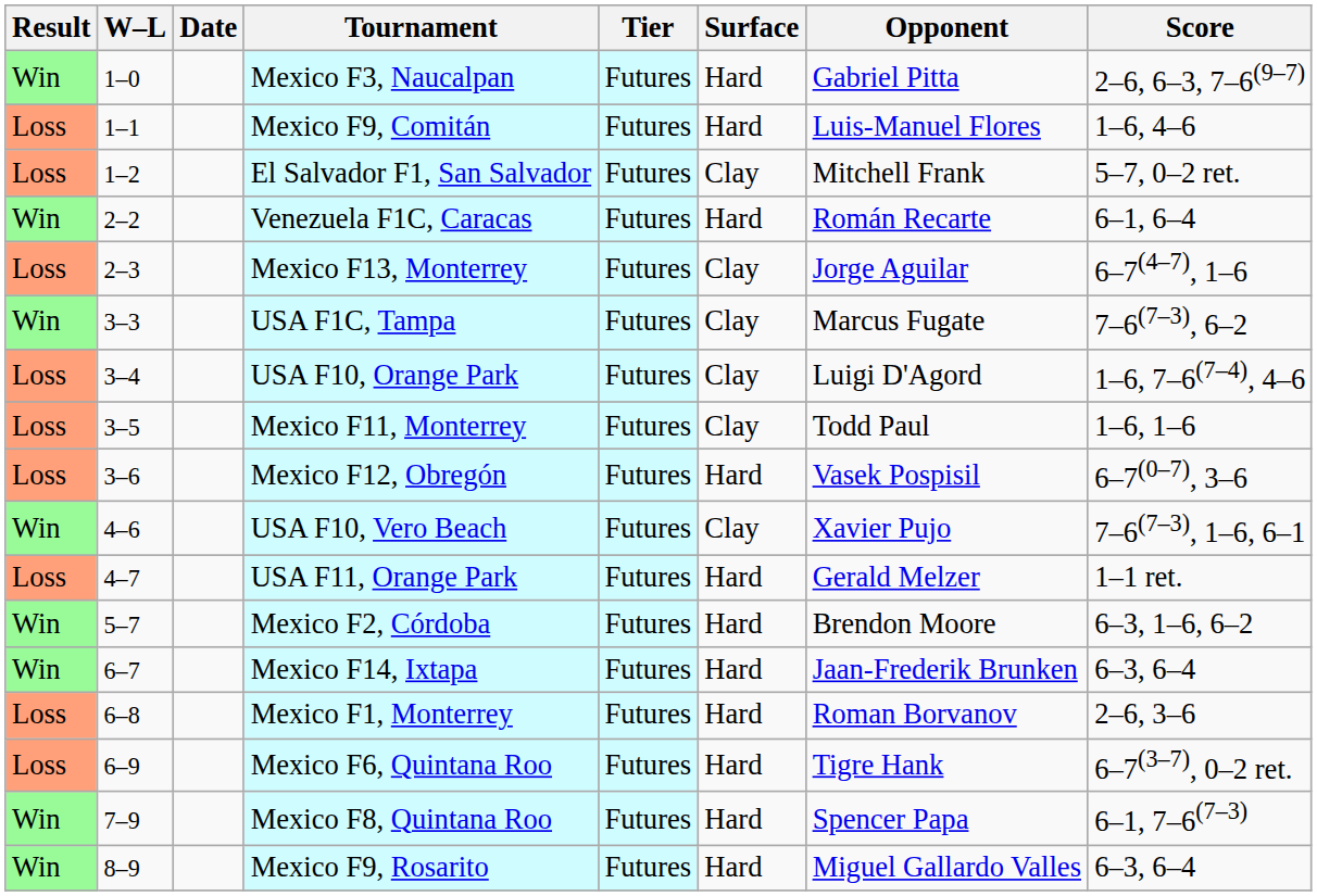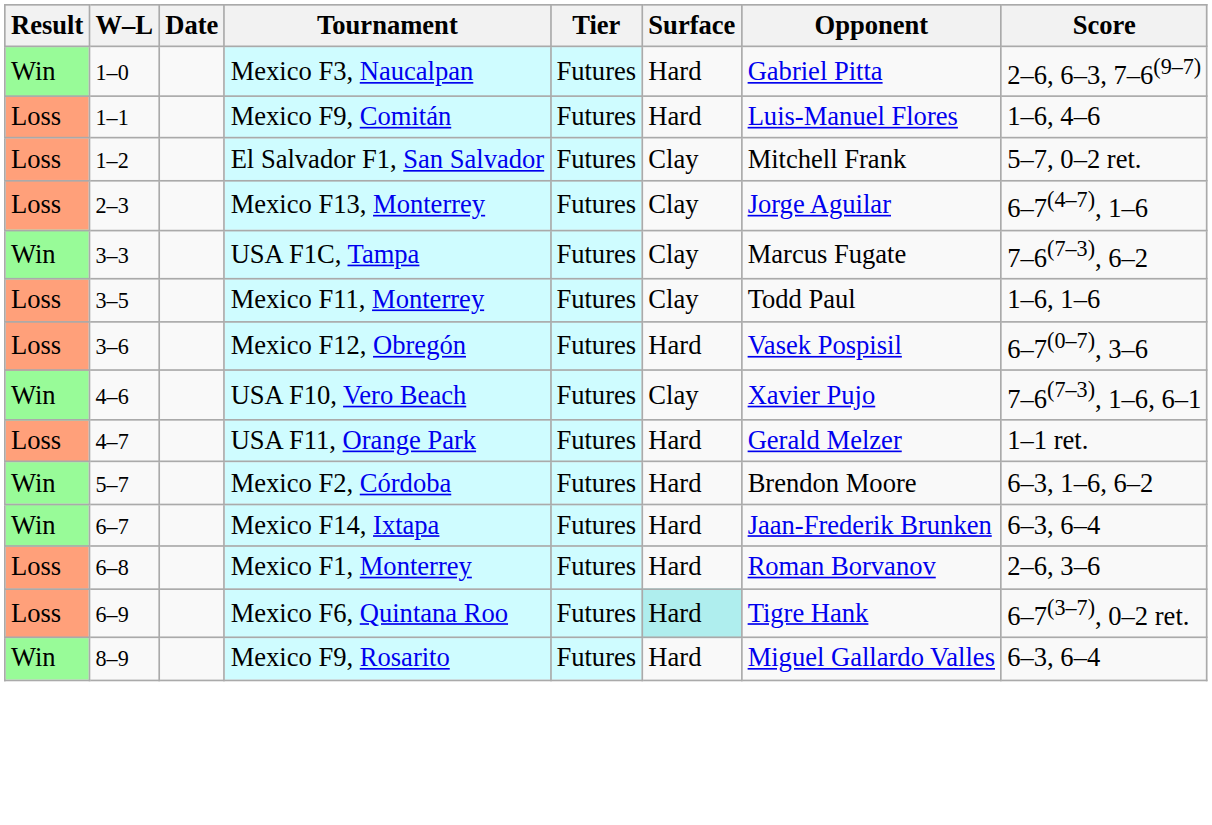- row: Win | 2–2 | Venezuela F1C, Caracas | Futures | Hard | Román Recarte | 6–1, 6–4
- row: Loss | 3–4 | USA F10, Orange Park | Futures | Clay | Luigi D'Agord | 1–6, 7–6(7–4), 4–6
Mexico F6, Quintana Roo | Surface: no background -> paleturquoise background
- row: Win | 7–9 | Mexico F8, Quintana Roo | Futures | Hard | Spencer Papa | 6–1, 7–6(7–3)
